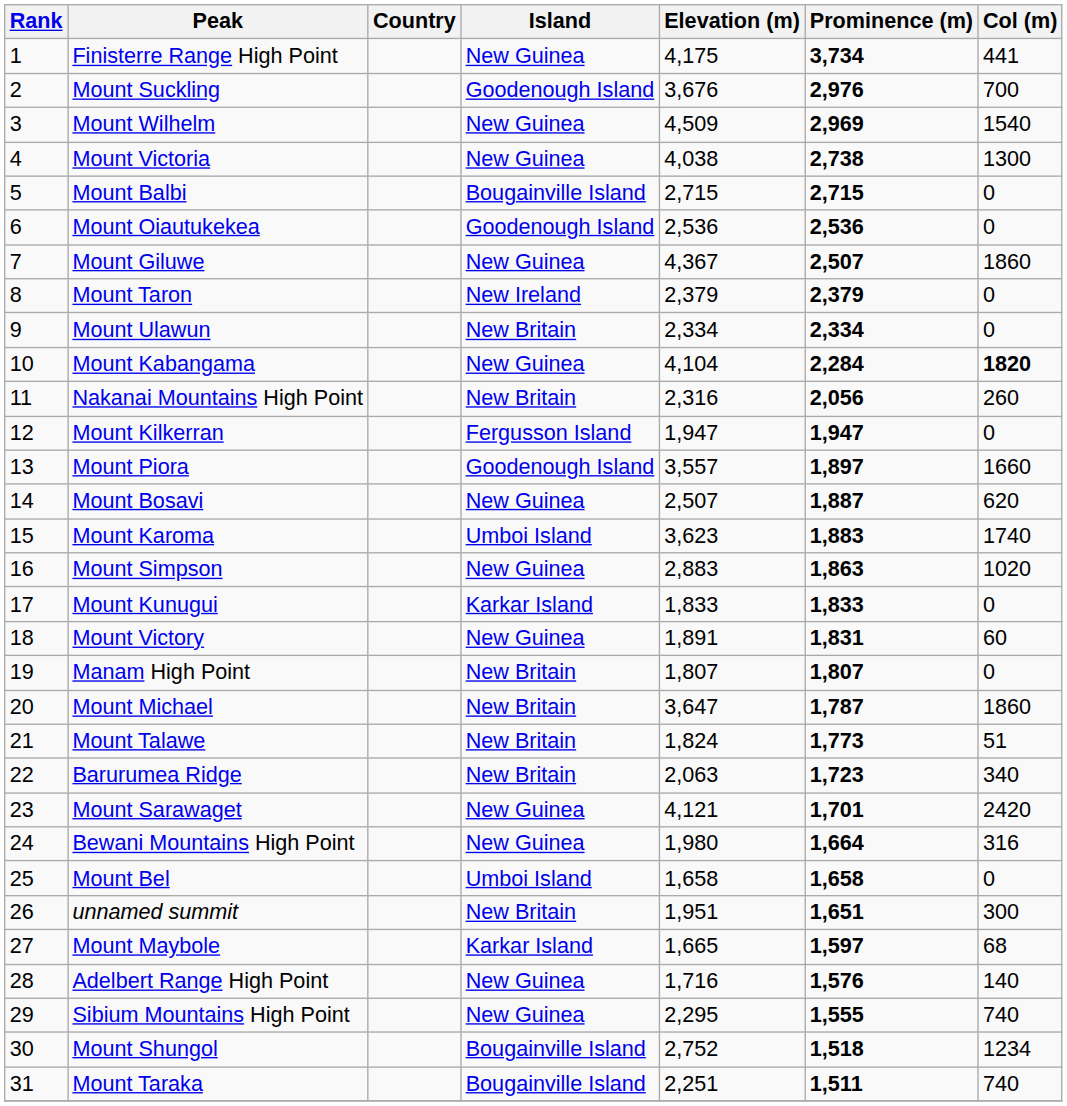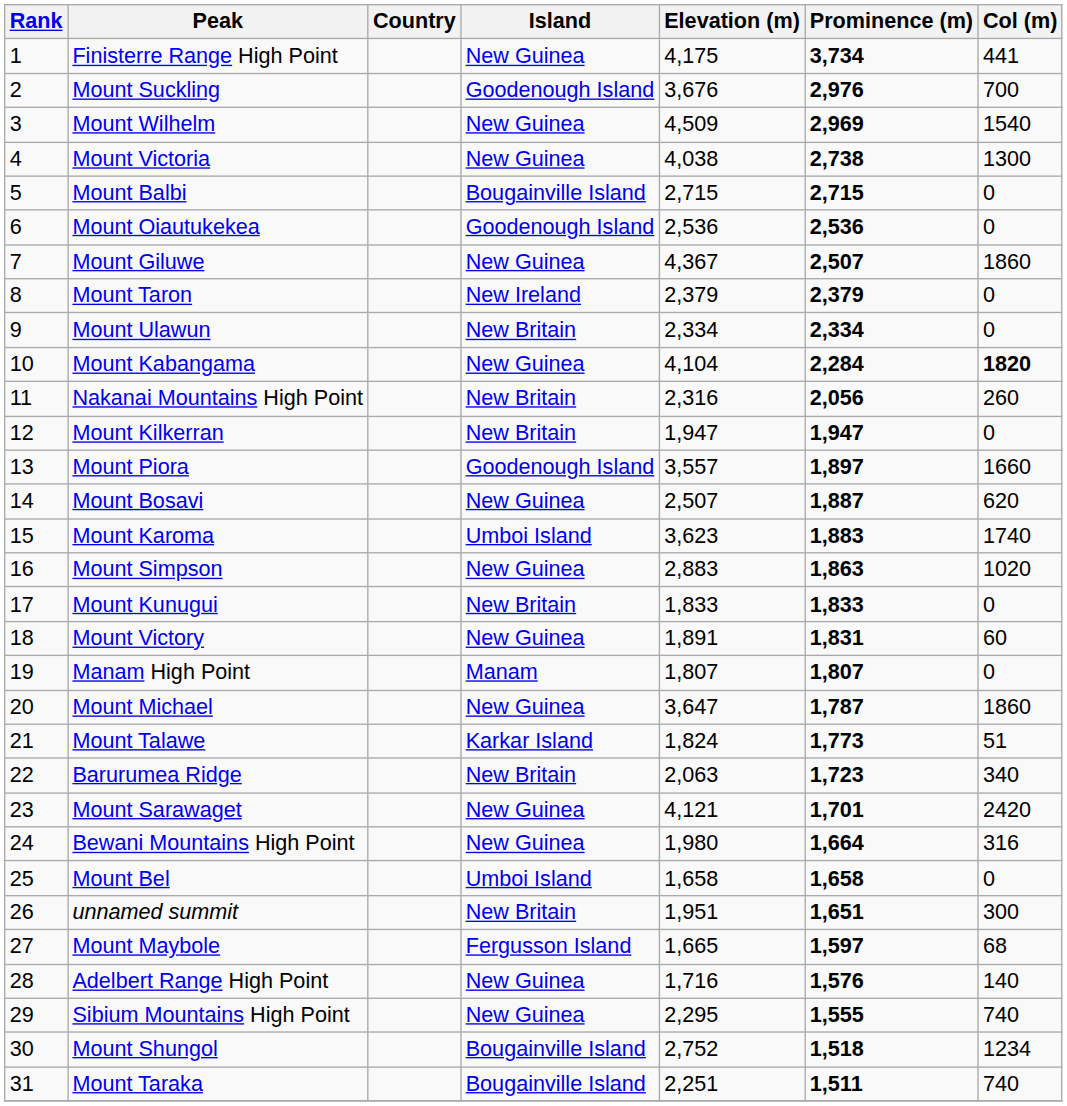Mount Kilkerran | Island: Fergusson Island -> New Britain
Mount Kunugui | Island: Karkar Island -> New Britain
Manam High Point | Island: New Britain -> Manam
Mount Michael | Island: New Britain -> New Guinea
Mount Talawe | Island: New Britain -> Karkar Island
Mount Maybole | Island: Karkar Island -> Fergusson Island
